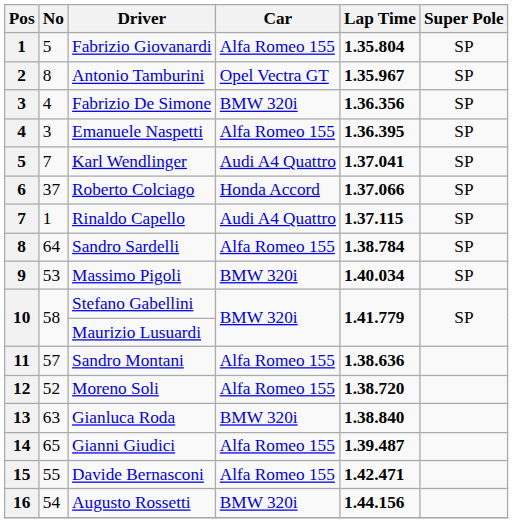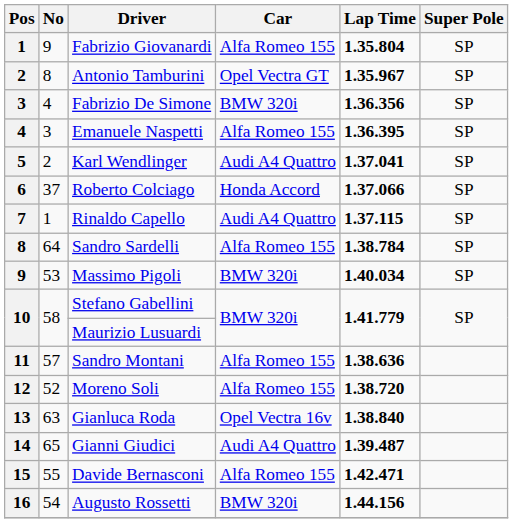Fabrizio Giovanardi | No: 5 -> 9
Karl Wendlinger | No: 7 -> 2
Gianluca Roda | Car: BMW 320i -> Opel Vectra 16v
Gianni Giudici | Car: Alfa Romeo 155 -> Audi A4 Quattro
